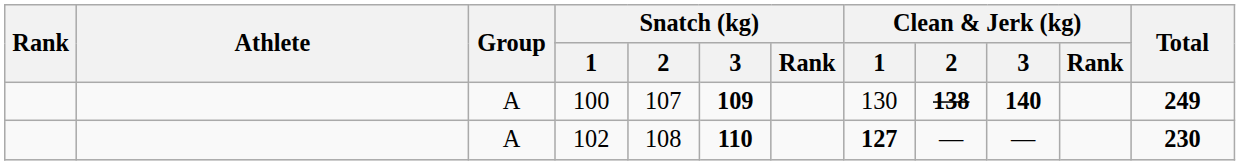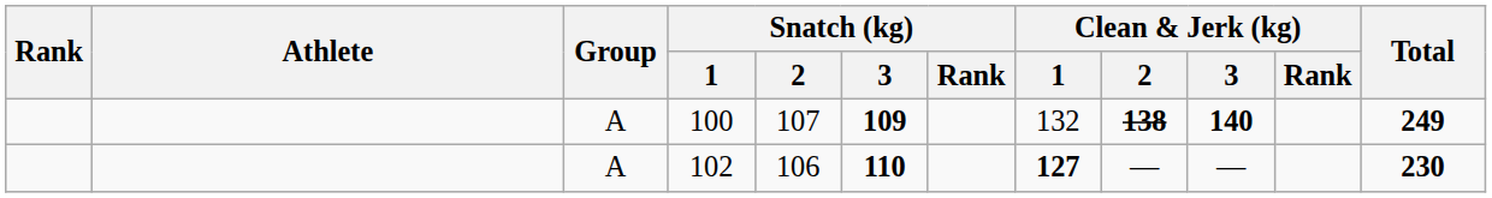100 | Clean & Jerk (kg) / 1: 130 -> 132
102 | Snatch (kg) / 2: 108 -> 106
